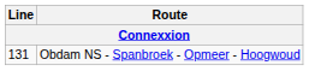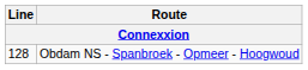Obdam NS - Spanbroek - Opmeer - Hoogwoud | Line: 131 -> 128
